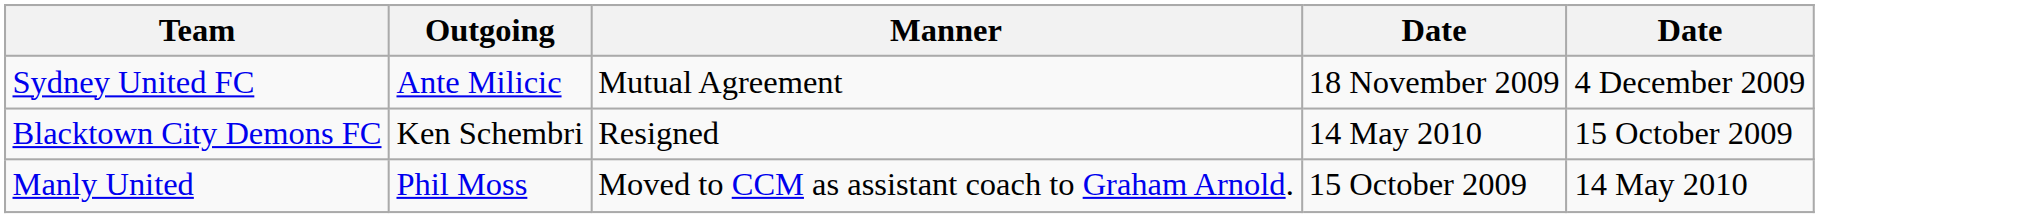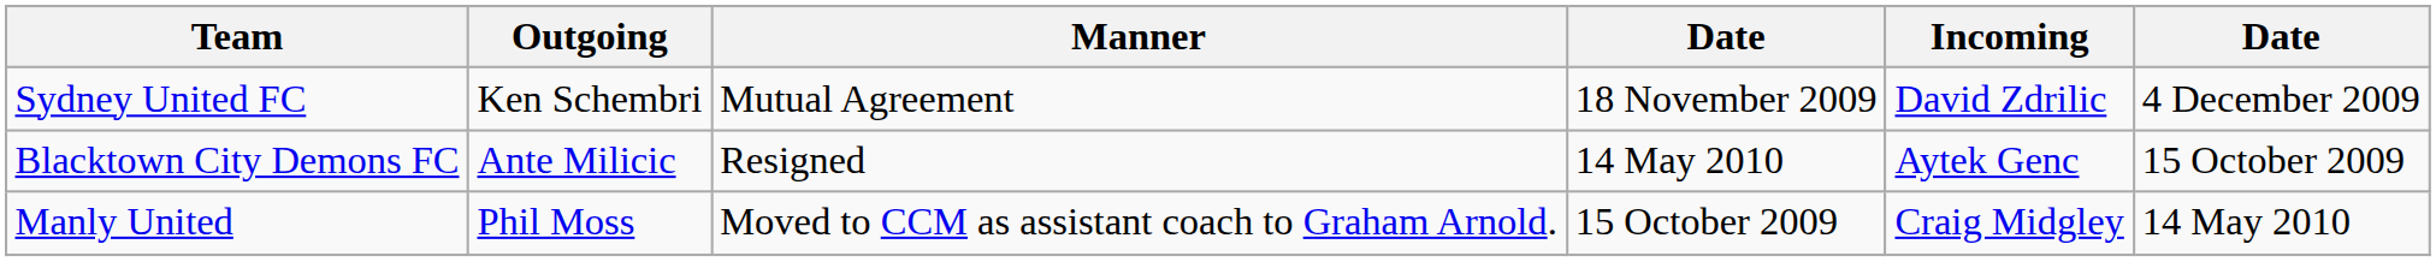+ column: Incoming | David Zdrilic | Aytek Genc | Craig Midgley
Sydney United FC | Outgoing: Ante Milicic -> Ken Schembri
Blacktown City Demons FC | Outgoing: Ken Schembri -> Ante Milicic
